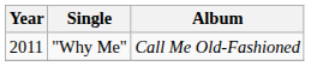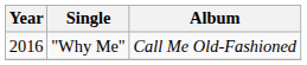"Why Me" | Year: 2011 -> 2016
